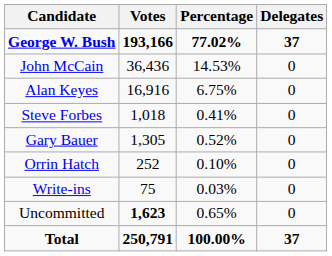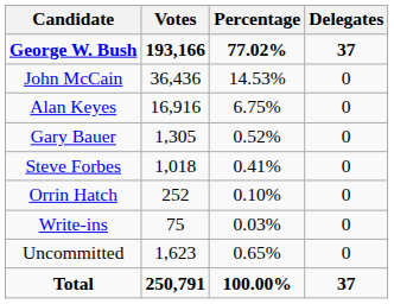rows swapped: Gary Bauer <-> Steve Forbes
Uncommitted | Votes: bold -> normal
